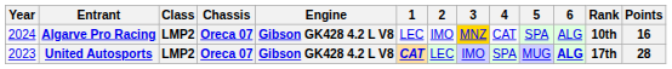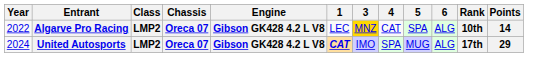- column: 2 | IMO | LEC
Algarve Pro Racing | Year: 2024 -> 2022
Algarve Pro Racing | Points: 16 -> 14
United Autosports | Year: 2023 -> 2024
United Autosports | 6: bold -> normal
United Autosports | Points: 28 -> 29
